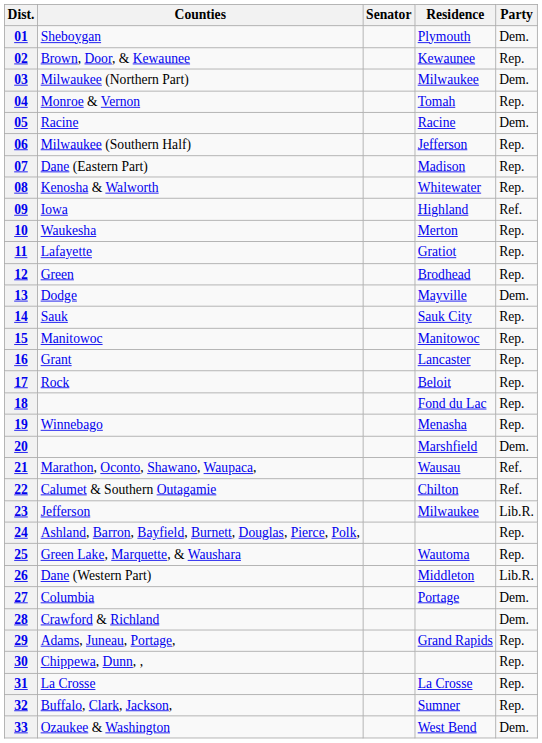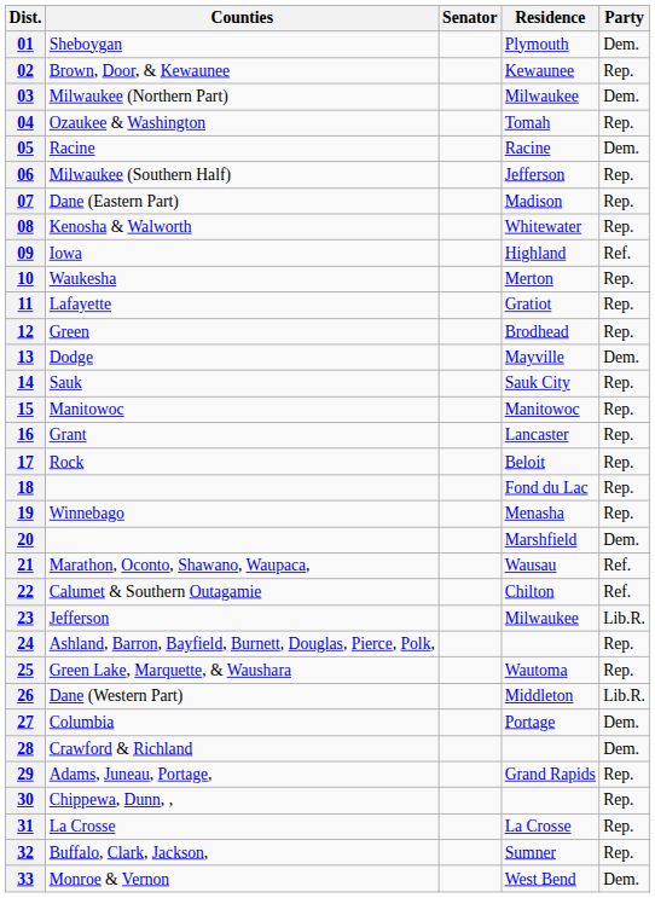04 | Counties: Monroe & Vernon -> Ozaukee & Washington
33 | Counties: Ozaukee & Washington -> Monroe & Vernon
